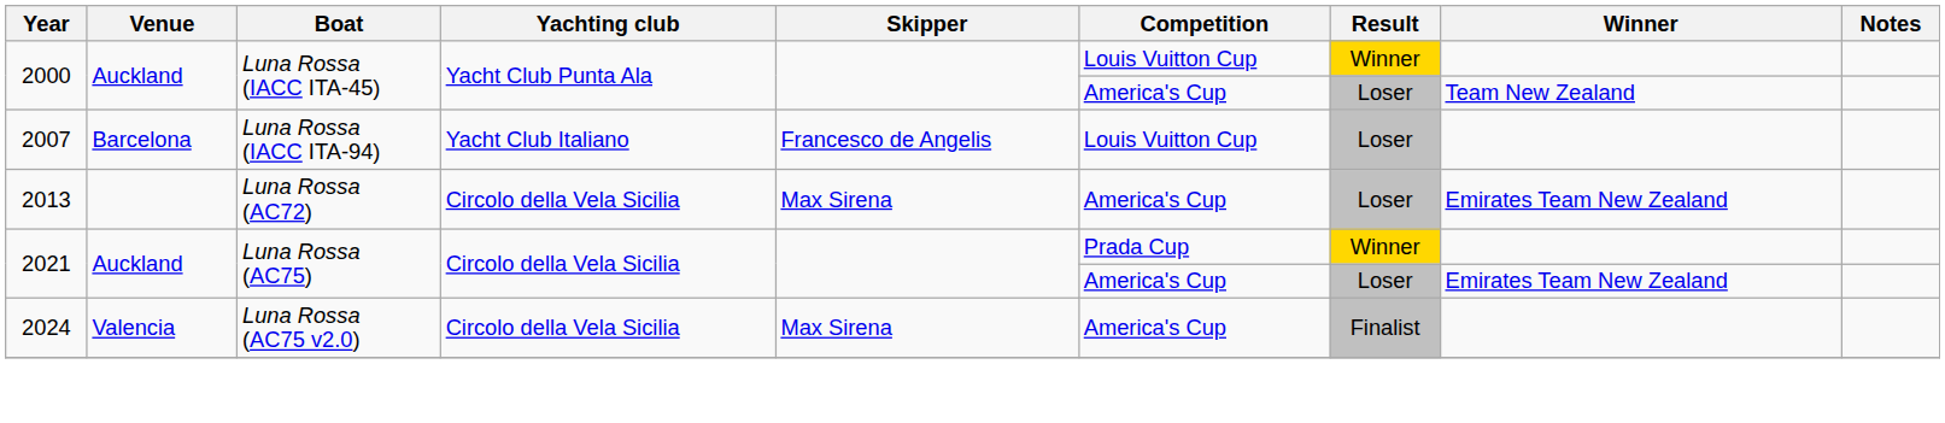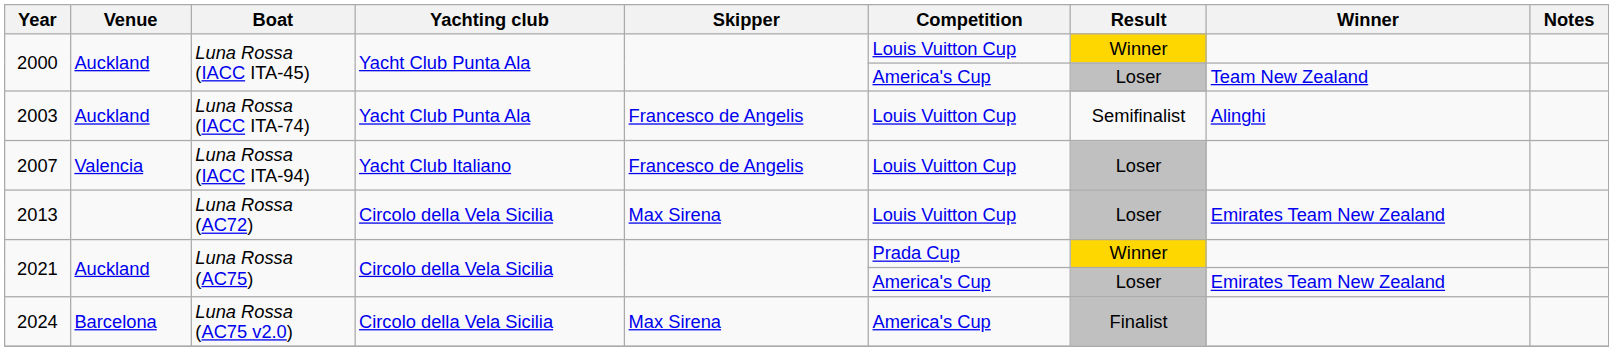+ row: 2003 | Auckland | Luna Rossa (IACC ITA-74) | Yacht Club Punta Ala | Francesco de Angelis | Louis Vuitton Cup | Semifinalist | Alinghi
2007 | Venue: Barcelona -> Valencia
2013 | Competition: America's Cup -> Louis Vuitton Cup
2024 | Venue: Valencia -> Barcelona
